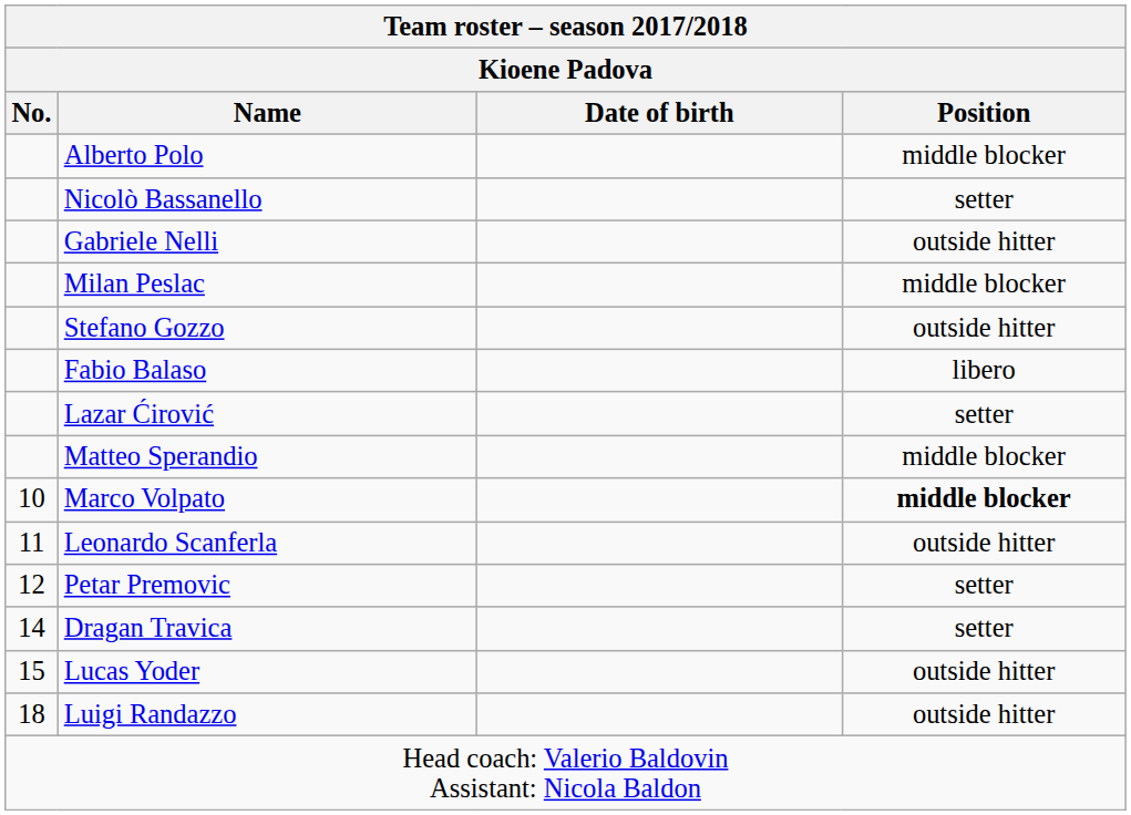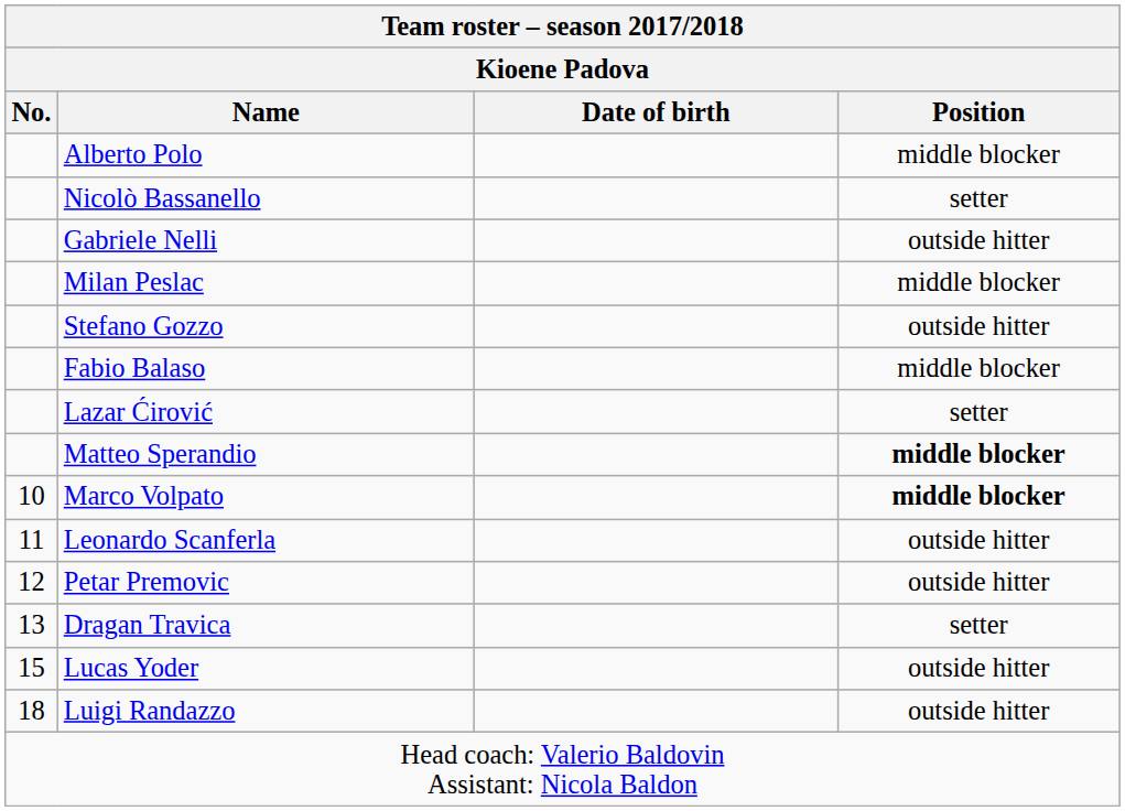Fabio Balaso | Position: libero -> middle blocker
Matteo Sperandio | Position: normal -> bold
Petar Premovic | Position: setter -> outside hitter
Dragan Travica | No.: 14 -> 13
